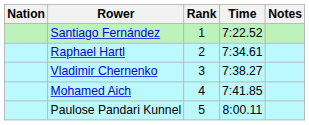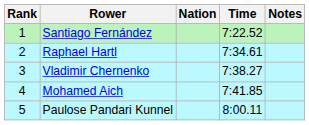columns swapped: Rank <-> Nation
